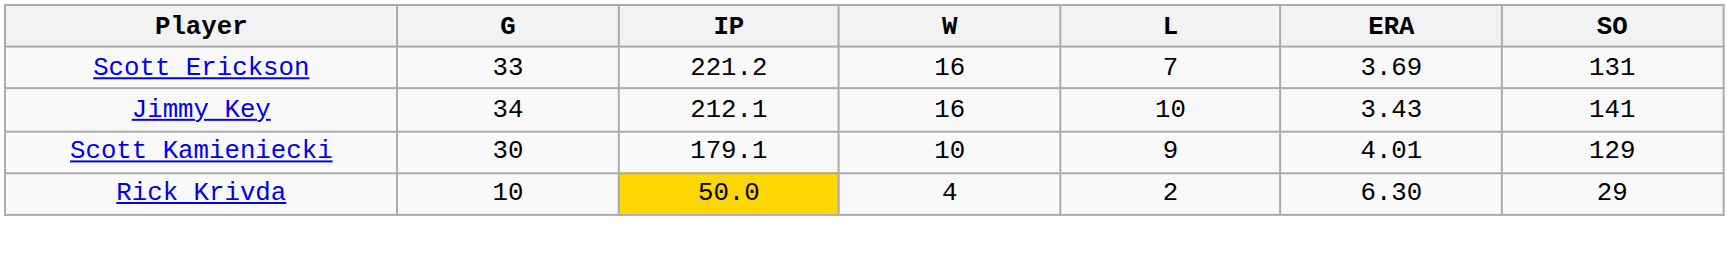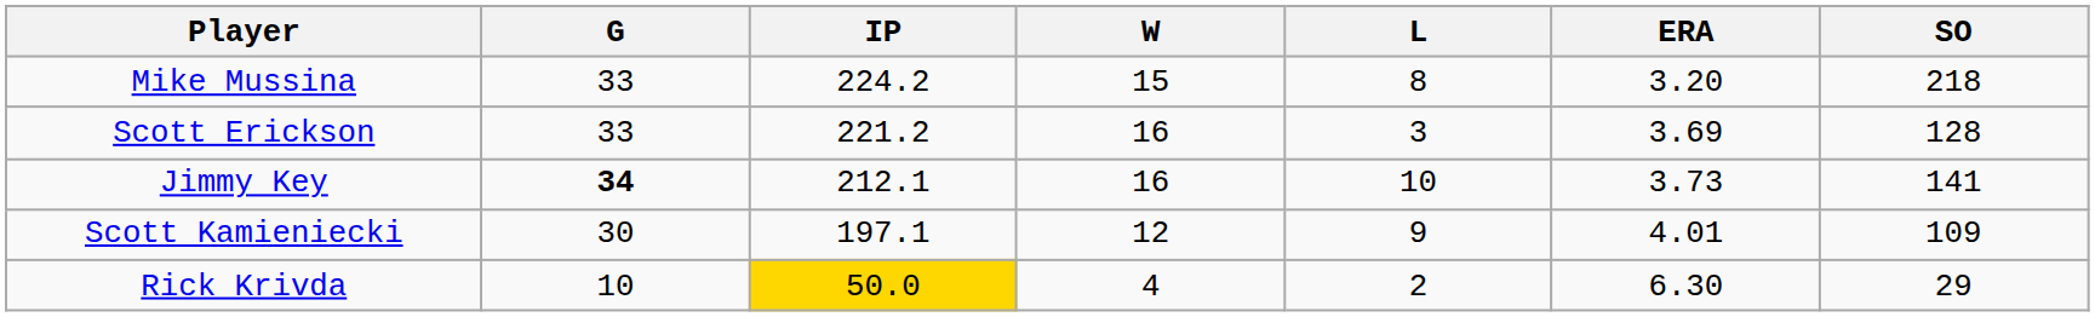+ row: Mike Mussina | 33 | 224.2 | 15 | 8 | 3.20 | 218
Scott Erickson | L: 7 -> 3
Scott Erickson | SO: 131 -> 128
Jimmy Key | G: normal -> bold
Jimmy Key | ERA: 3.43 -> 3.73
Scott Kamieniecki | IP: 179.1 -> 197.1
Scott Kamieniecki | W: 10 -> 12
Scott Kamieniecki | SO: 129 -> 109
